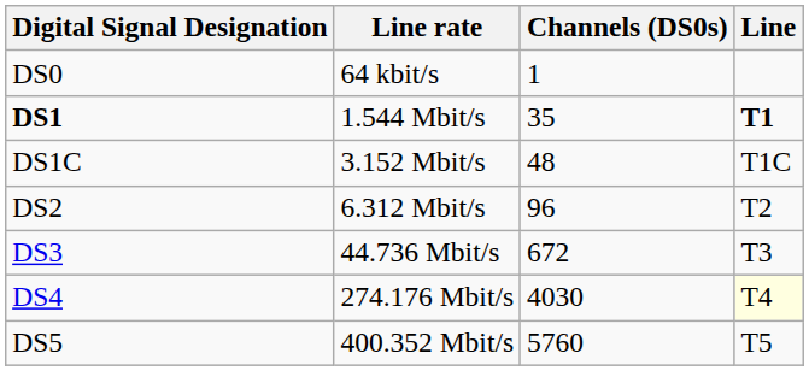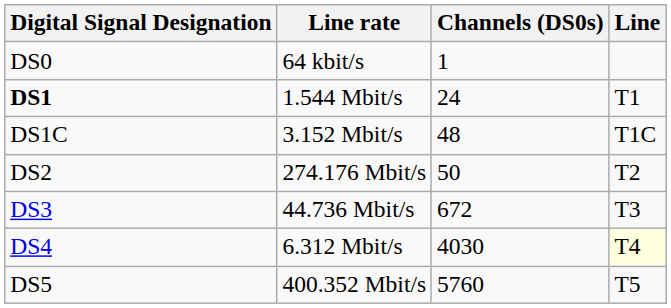DS1 | Channels (DS0s): 35 -> 24
DS1 | Line: bold -> normal
DS2 | Line rate: 6.312 Mbit/s -> 274.176 Mbit/s
DS2 | Channels (DS0s): 96 -> 50
DS4 | Line rate: 274.176 Mbit/s -> 6.312 Mbit/s
